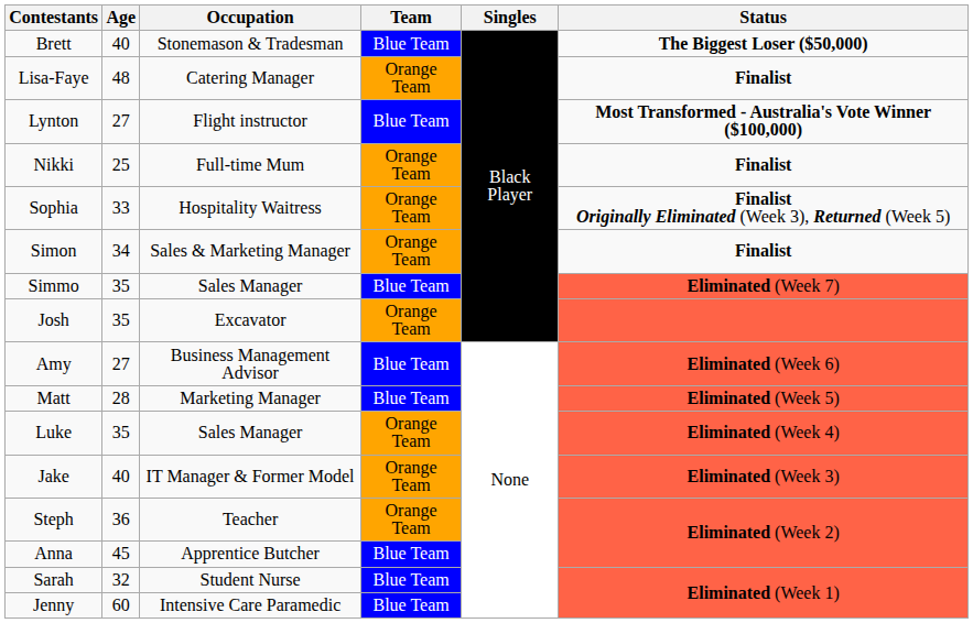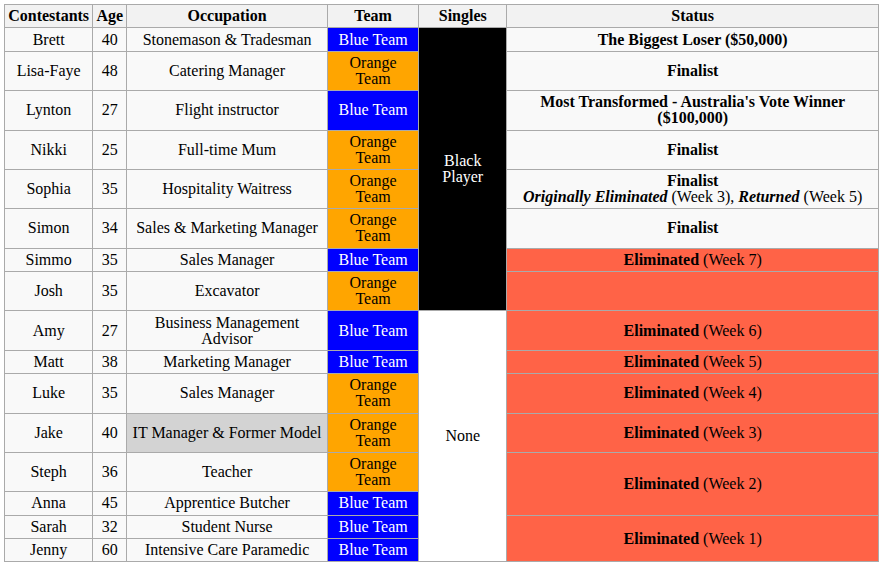Sophia | Age: 33 -> 35
Matt | Age: 28 -> 38
Jake | Occupation: no background -> lightgrey background
